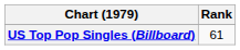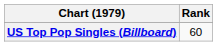US Top Pop Singles (Billboard) | Rank: 61 -> 60
